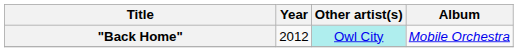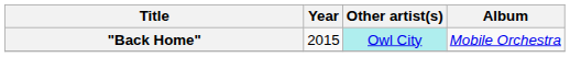"Back Home" | Year: 2012 -> 2015
